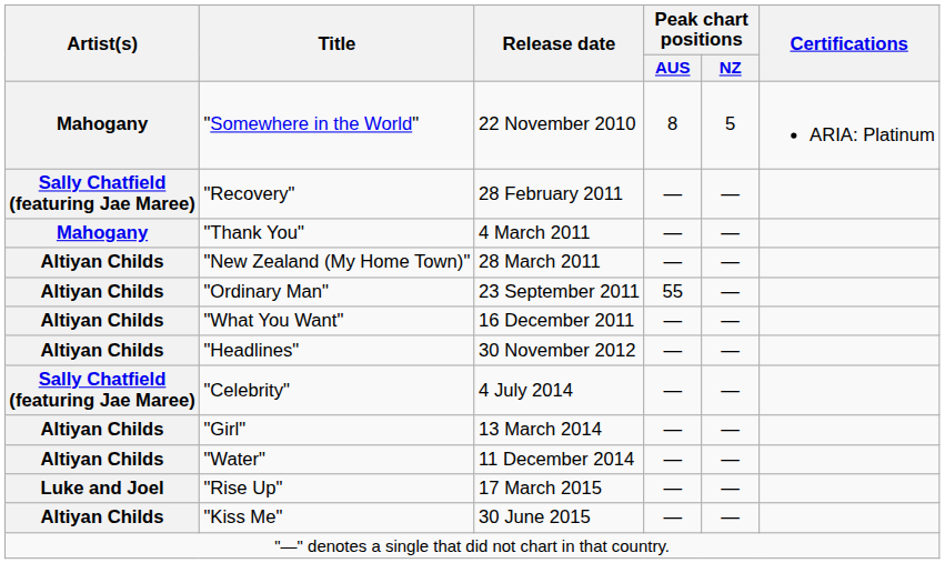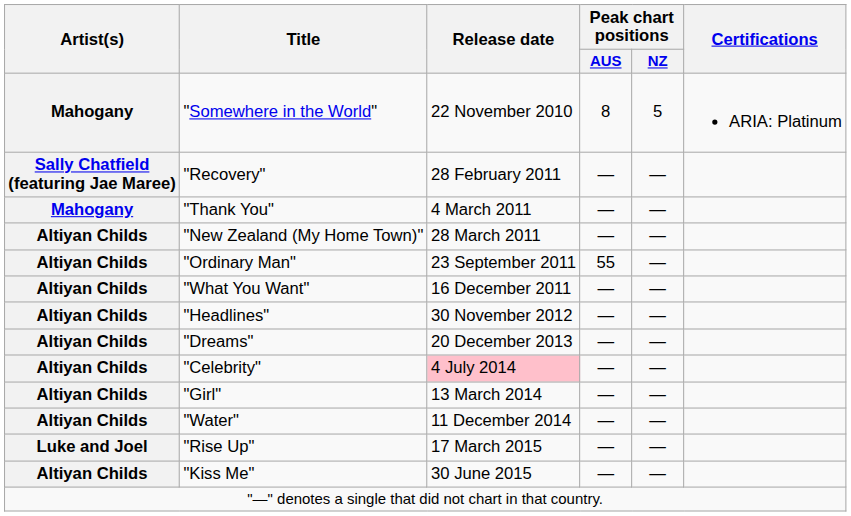+ row: Altiyan Childs | "Dreams" | 20 December 2013 | — | —
"Celebrity" | Artist(s): Sally Chatfield (featuring Jae Maree) -> Altiyan Childs
"Celebrity" | Release date: no background -> pink background
